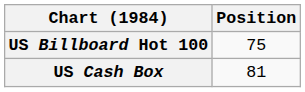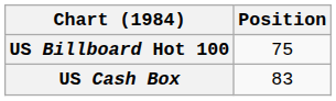US Cash Box | Position: 81 -> 83
